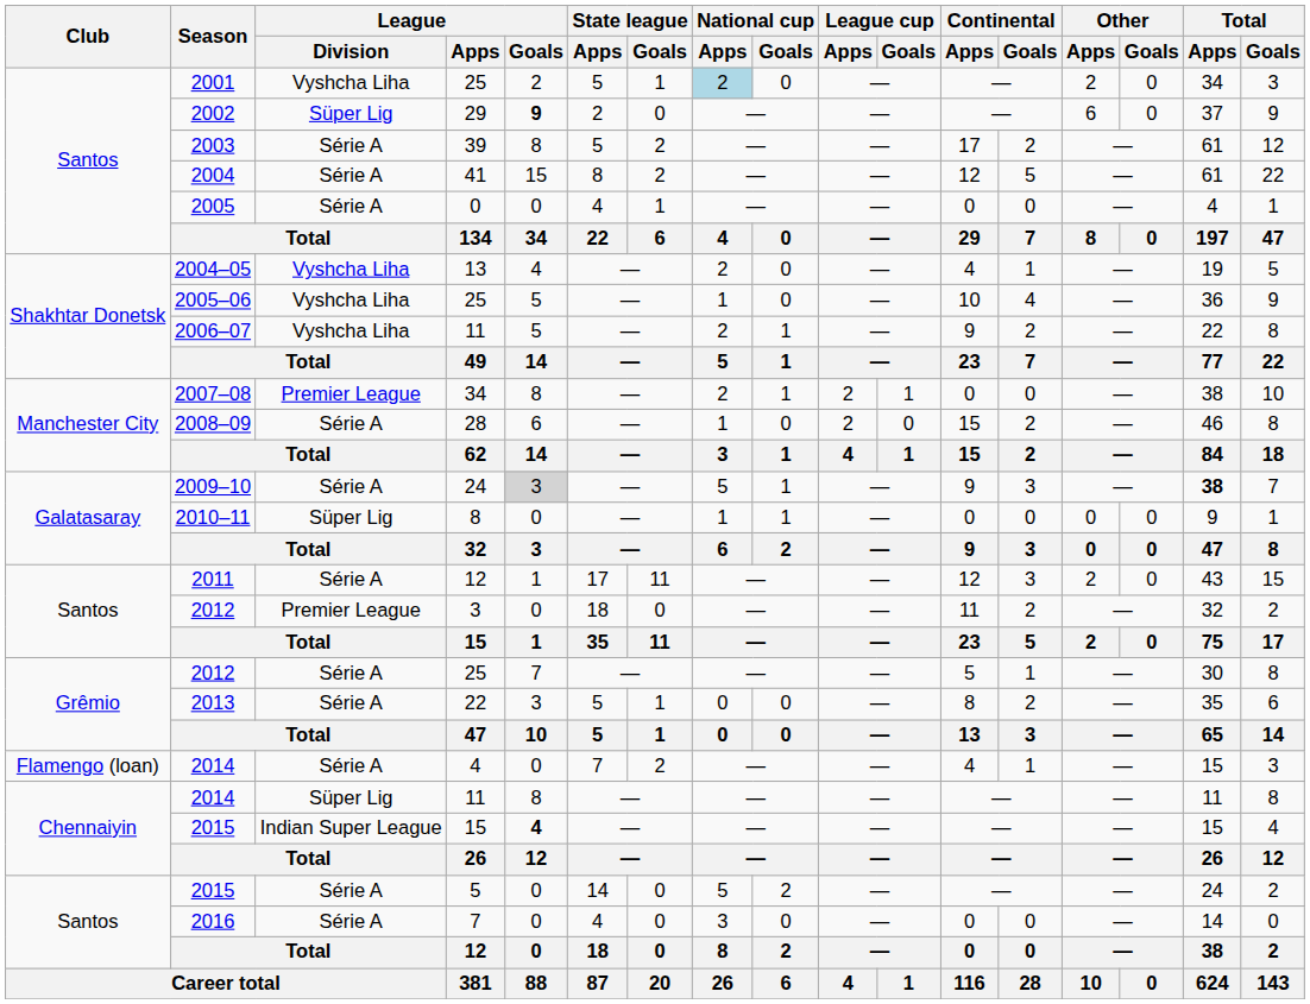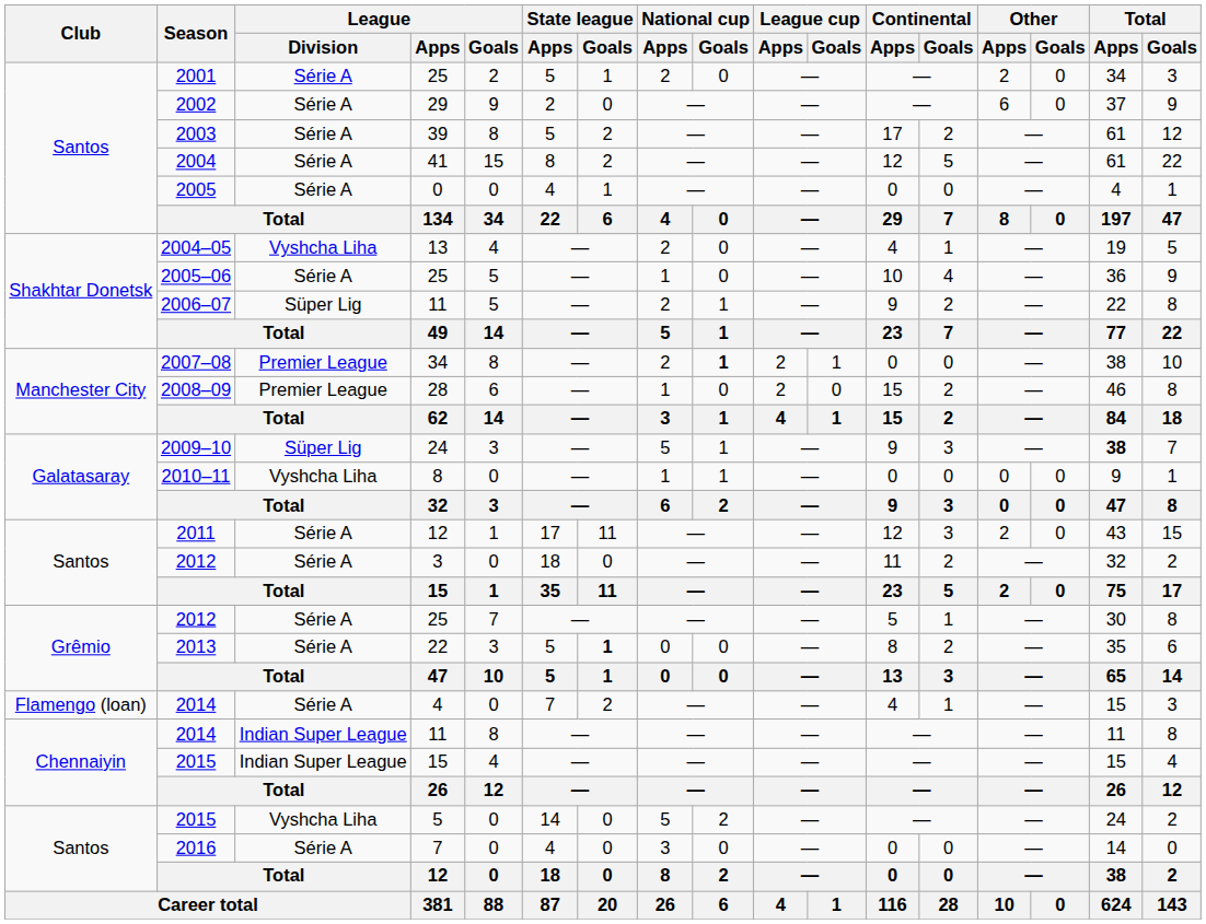2001 | League / Division: Vyshcha Liha -> Série A
2001 | National cup / Apps: lightblue background -> no background
2002 | League / Division: Süper Lig -> Série A
2002 | League / Goals: bold -> normal
2005–06 | League / Division: Vyshcha Liha -> Série A
2006–07 | League / Division: Vyshcha Liha -> Süper Lig
2007–08 | National cup / Goals: normal -> bold
2008–09 | League / Division: Série A -> Premier League
2009–10 | League / Division: Série A -> Süper Lig
2009–10 | League / Goals: lightgrey background -> no background
2010–11 | League / Division: Süper Lig -> Vyshcha Liha
2012 / 3 | League / Division: Premier League -> Série A
2013 | State league / Goals: normal -> bold
2014 / 11 | League / Division: Süper Lig -> Indian Super League
2015 / 15 | League / Goals: bold -> normal
2015 / 5 | League / Division: Série A -> Vyshcha Liha
